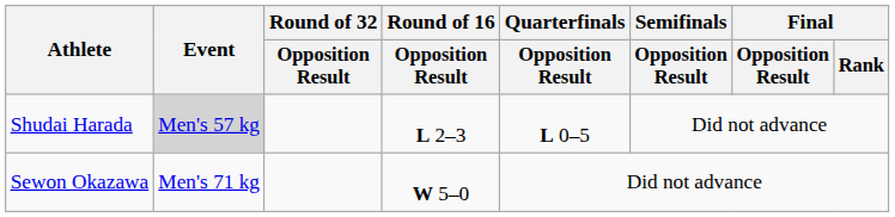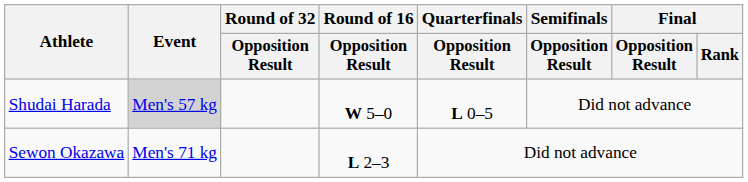Shudai Harada | Round of 16 / Opposition Result: L 2–3 -> W 5–0
Sewon Okazawa | Round of 16 / Opposition Result: W 5–0 -> L 2–3
